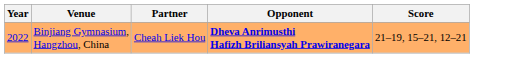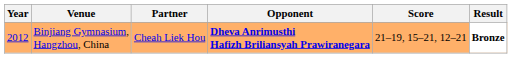+ column: Result | Bronze
Binjiang Gymnasium, Hangzhou, China | Year: 2022 -> 2012
